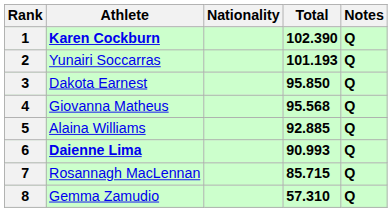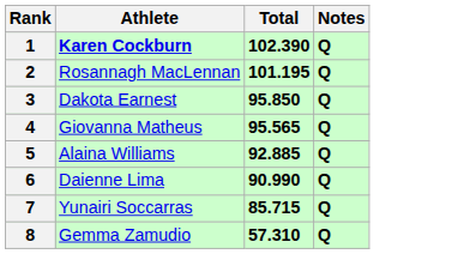- column: Nationality
2 | Athlete: Yunairi Soccarras -> Rosannagh MacLennan
2 | Total: 101.193 -> 101.195
4 | Total: 95.568 -> 95.565
6 | Athlete: bold -> normal
6 | Total: 90.993 -> 90.990
7 | Athlete: Rosannagh MacLennan -> Yunairi Soccarras
